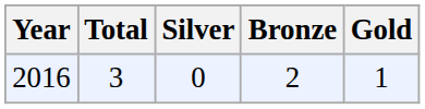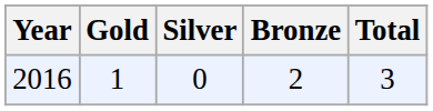columns swapped: Gold <-> Total
